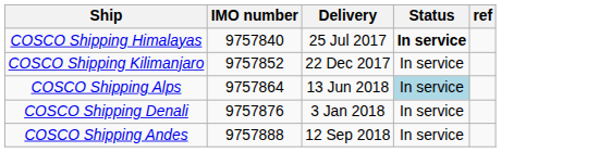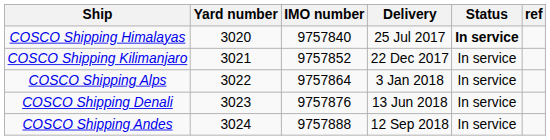+ column: Yard number | 3020 | 3021 | 3022 | 3023 | 3024
COSCO Shipping Alps | Delivery: 13 Jun 2018 -> 3 Jan 2018
COSCO Shipping Alps | Status: lightblue background -> no background
COSCO Shipping Denali | Delivery: 3 Jan 2018 -> 13 Jun 2018
